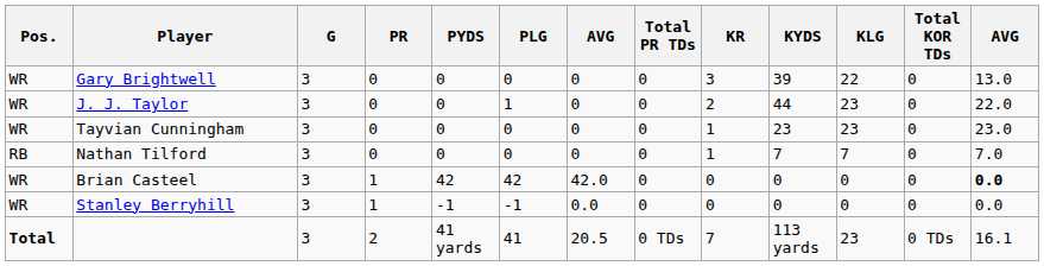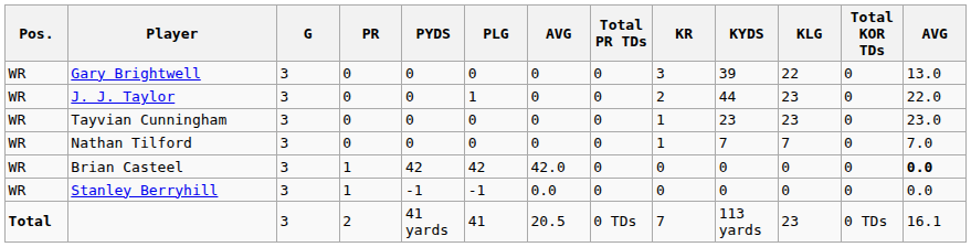Nathan Tilford | Pos.: RB -> WR
